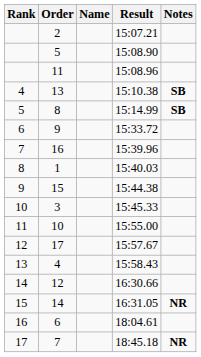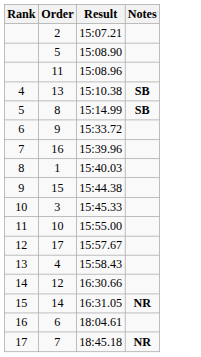- column: Name
